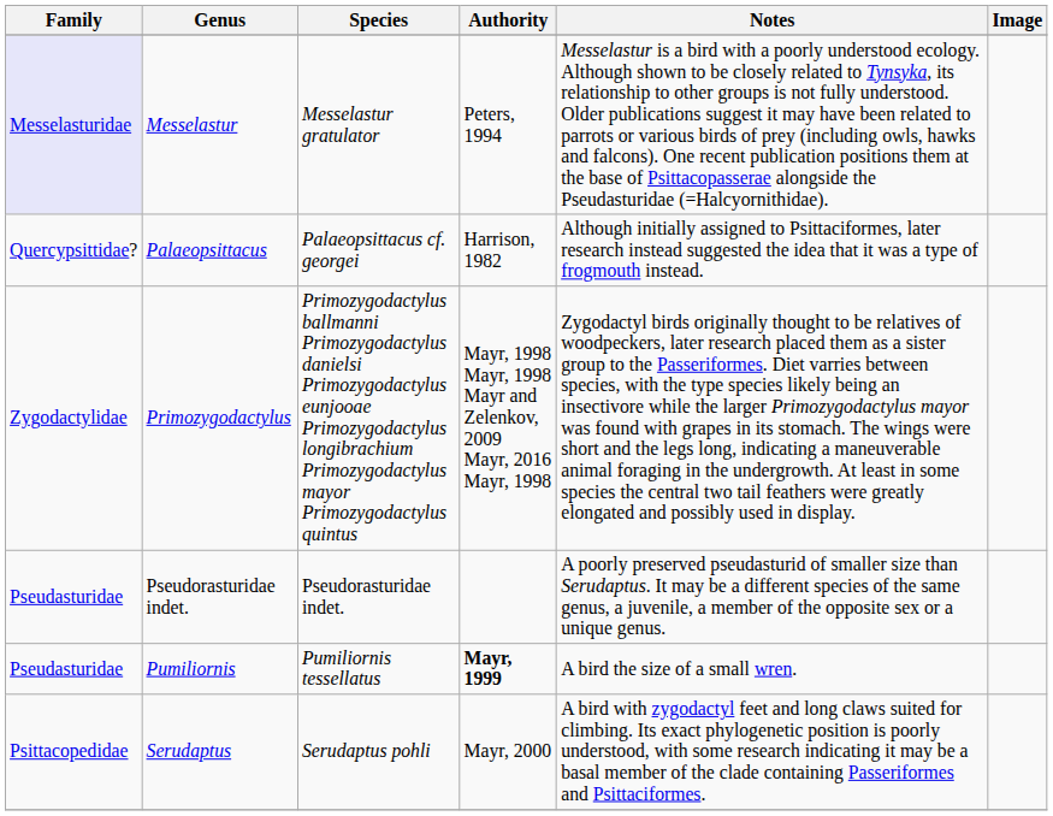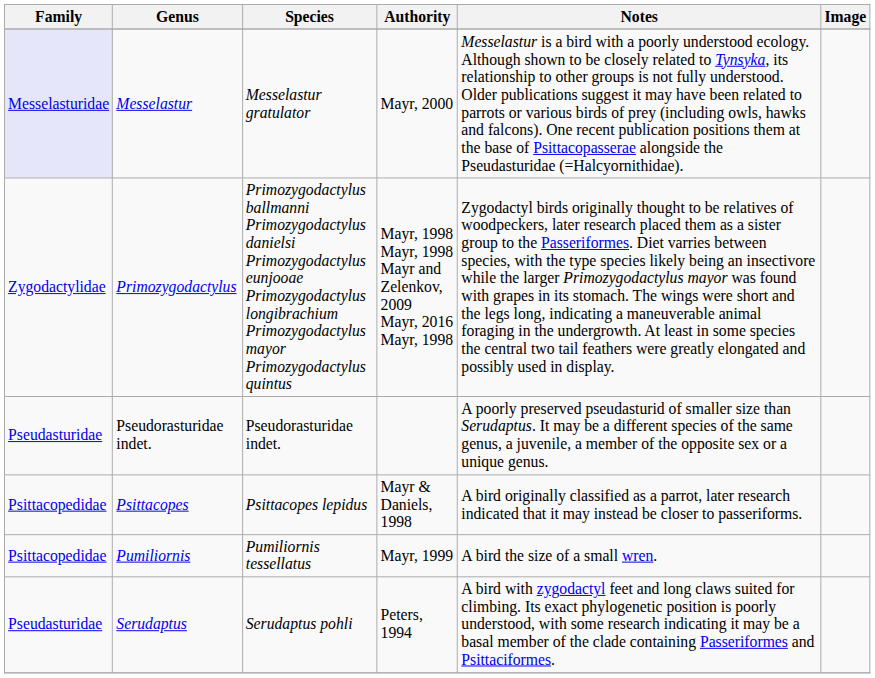Messelastur | Authority: Peters, 1994 -> Mayr, 2000
- row: Quercypsittidae? | Palaeopsittacus | Palaeopsittacus cf. georgei | Harrison, 1982 | Although initially assigned to Psittaciformes, later research instead suggested the idea that it was a type of frogmouth instead.
+ row: Psittacopedidae | Psittacopes | Psittacopes lepidus | Mayr & Daniels, 1998 | A bird originally classified as a parrot, later research indicated that it may instead be closer to passeriforms.
Pumiliornis | Family: Pseudasturidae -> Psittacopedidae
Pumiliornis | Authority: bold -> normal
Serudaptus | Family: Psittacopedidae -> Pseudasturidae
Serudaptus | Authority: Mayr, 2000 -> Peters, 1994
